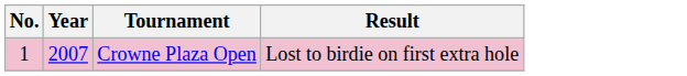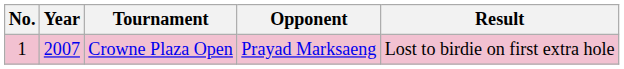+ column: Opponent | Prayad Marksaeng
